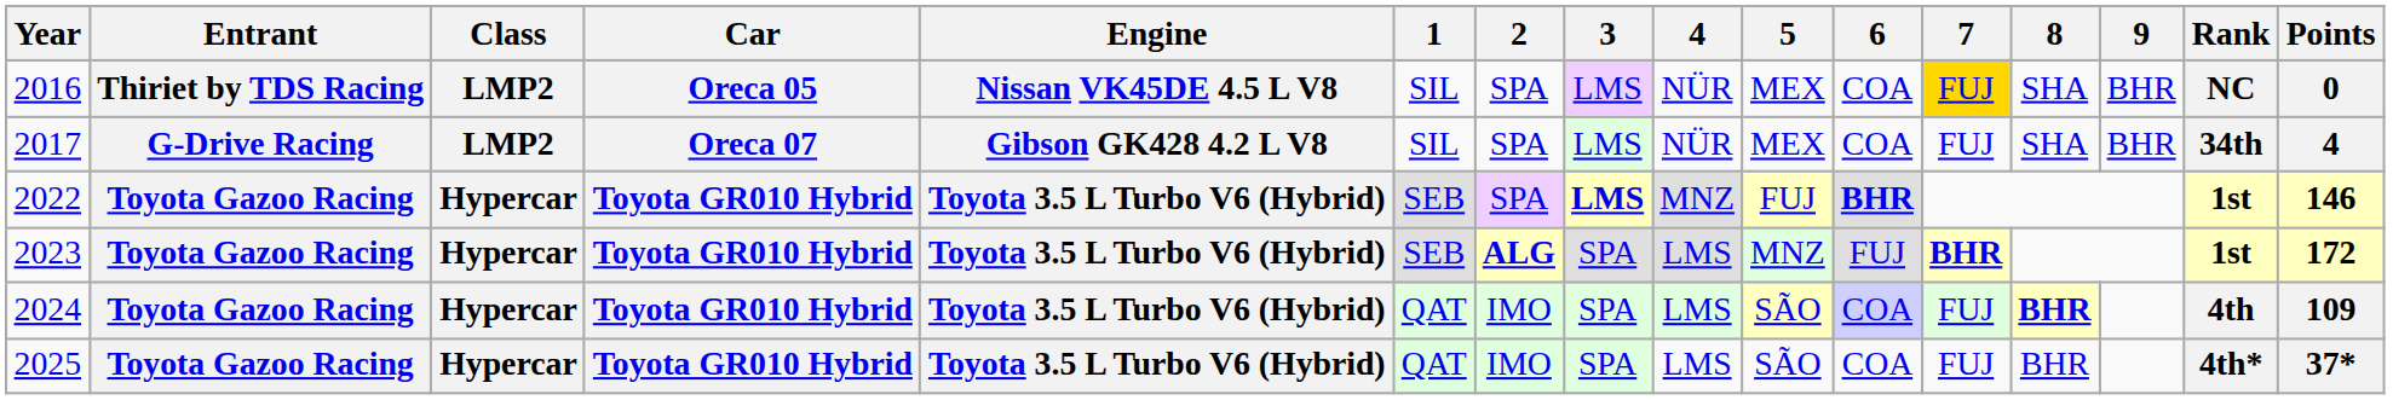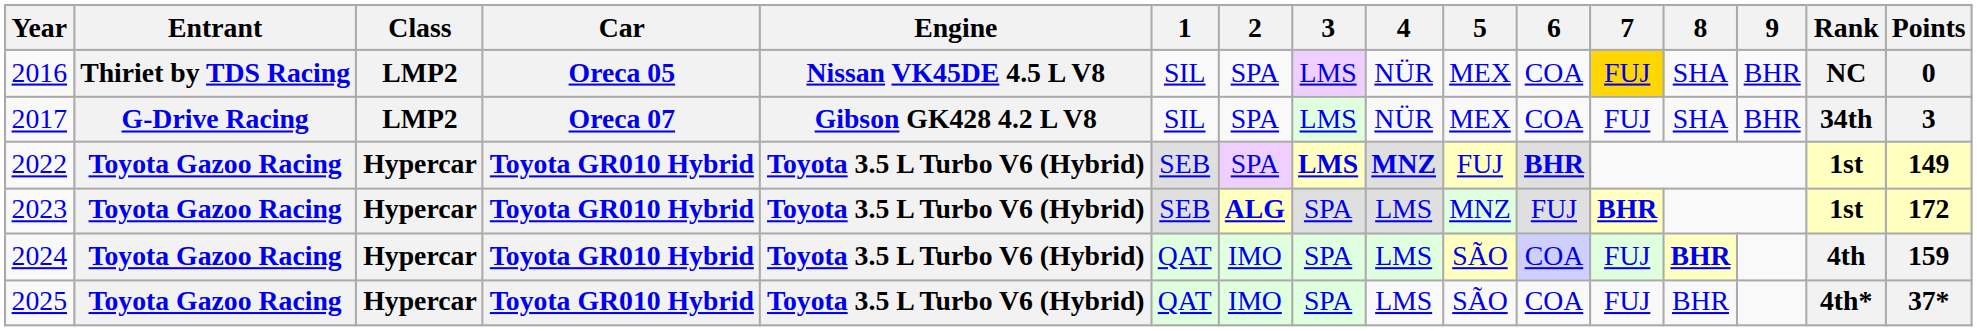2017 | Points: 4 -> 3
2022 | 4: normal -> bold
2022 | Points: 146 -> 149
2024 | Points: 109 -> 159
